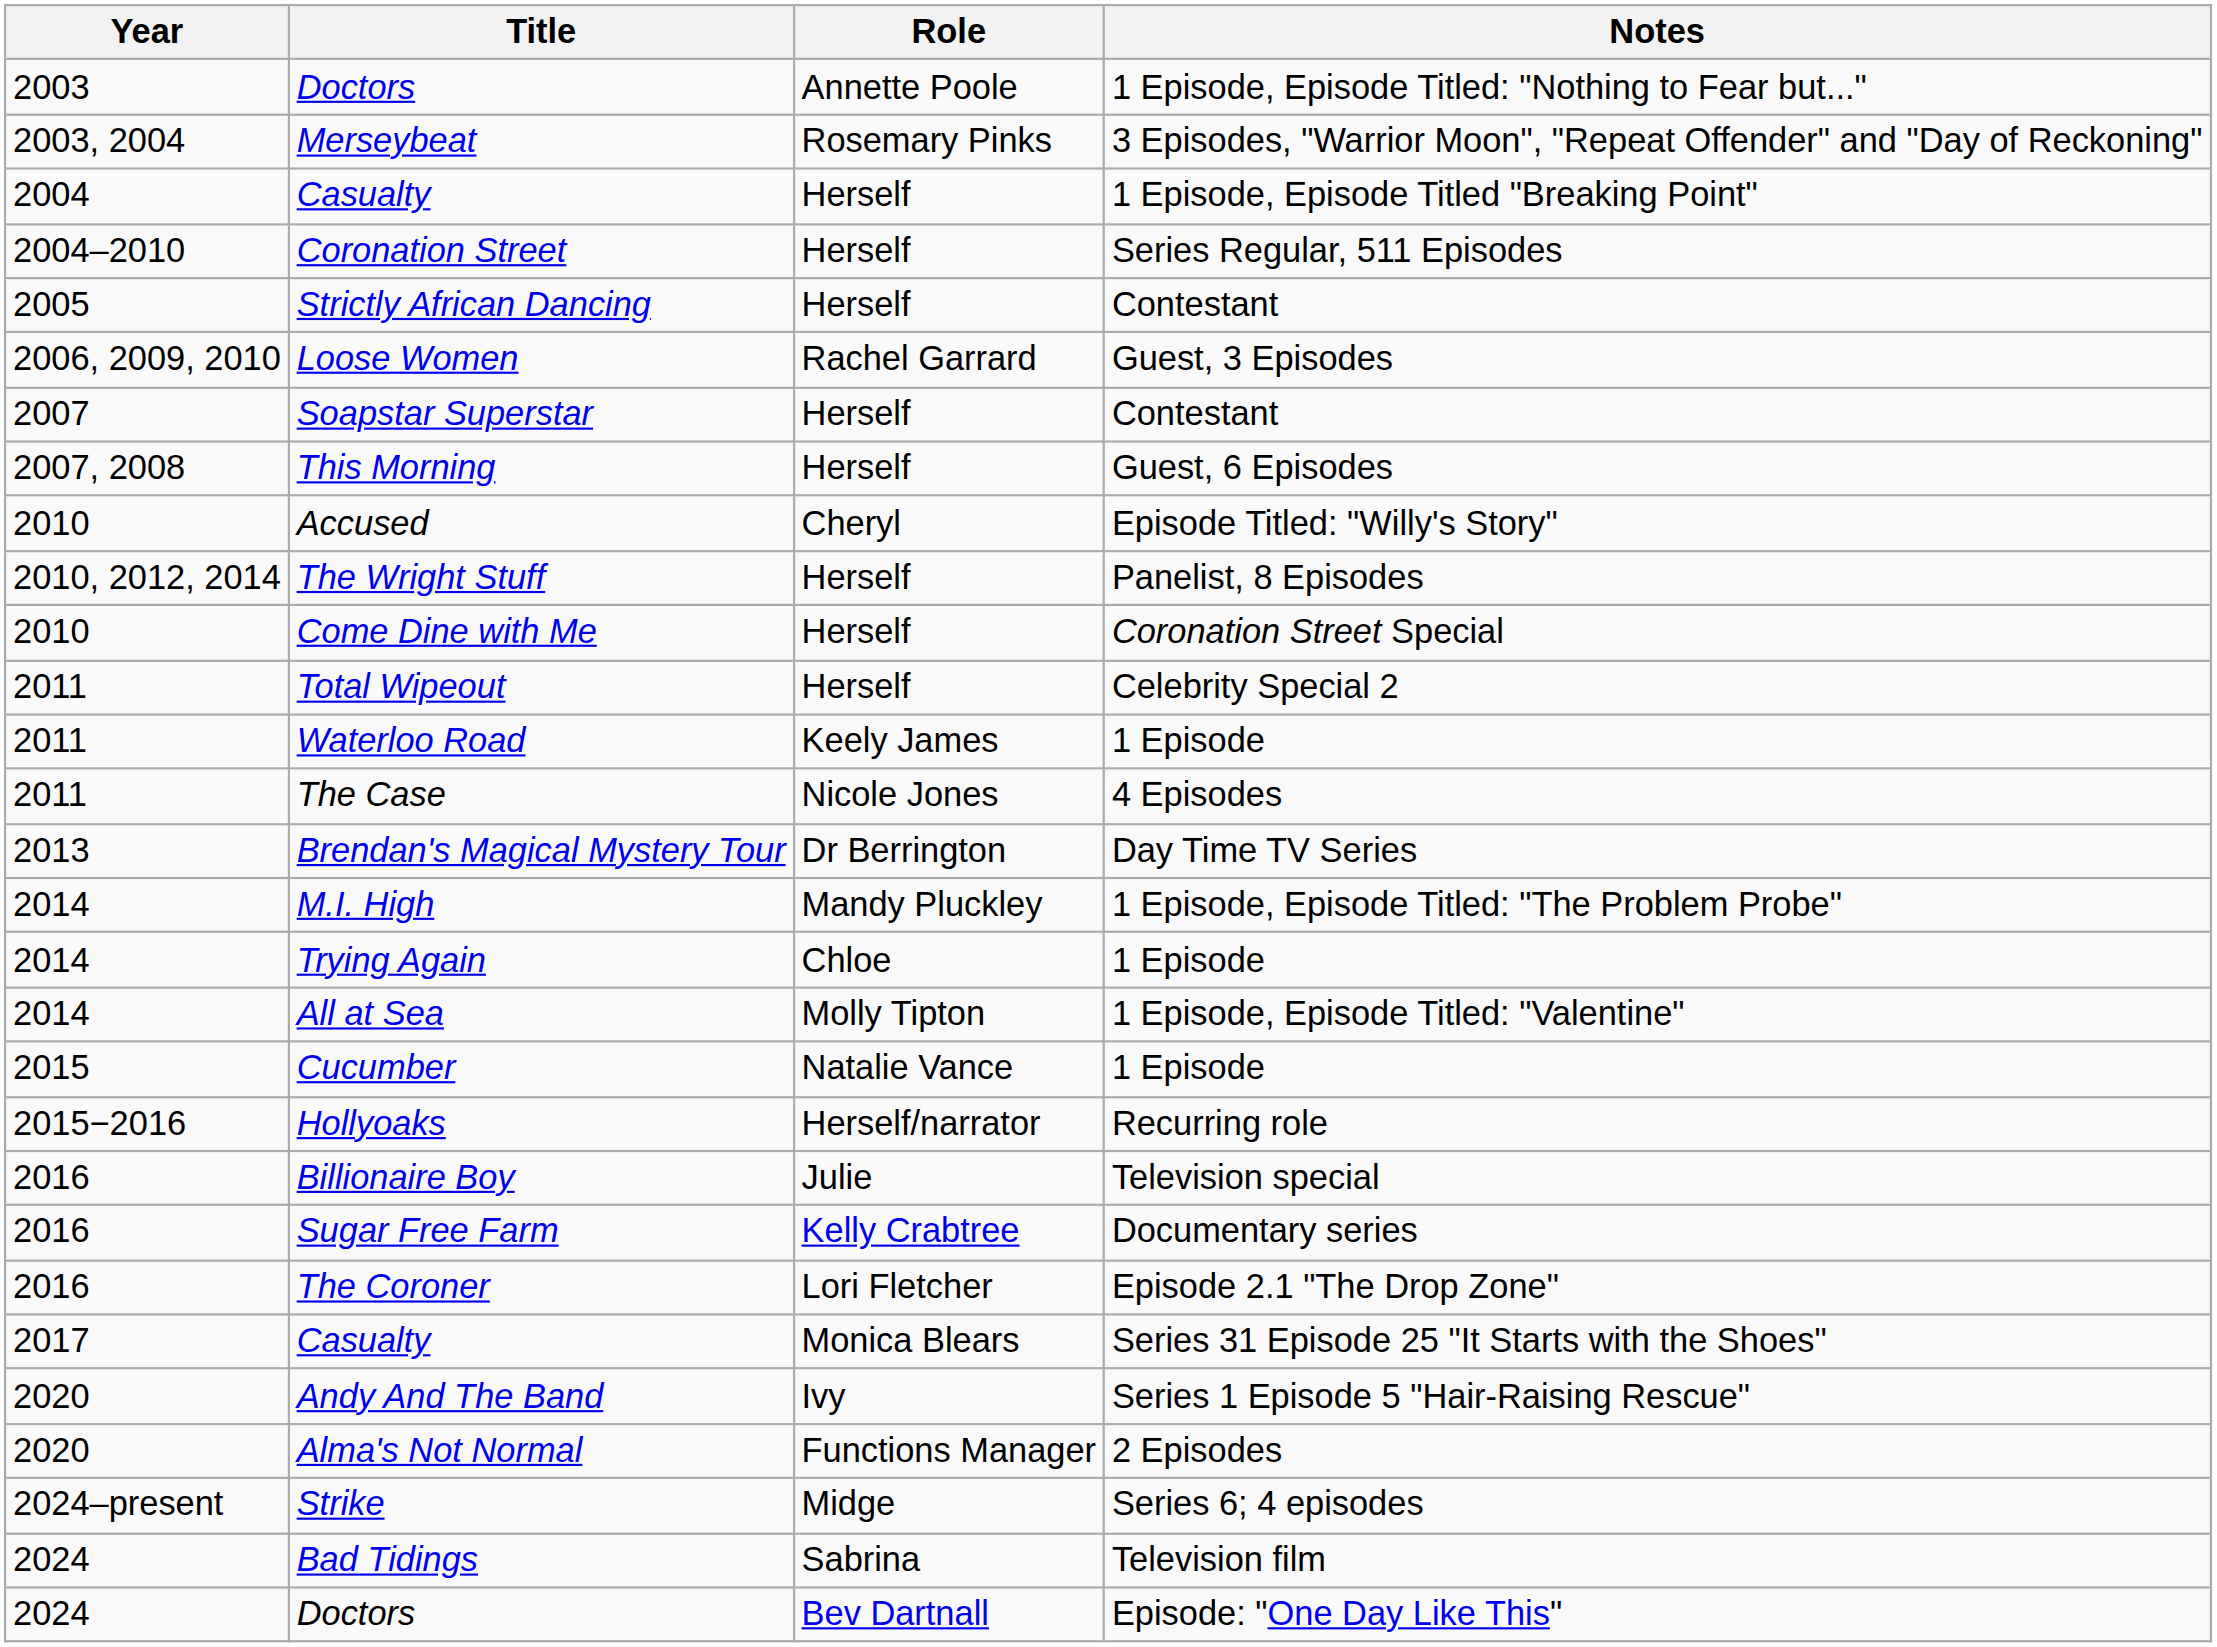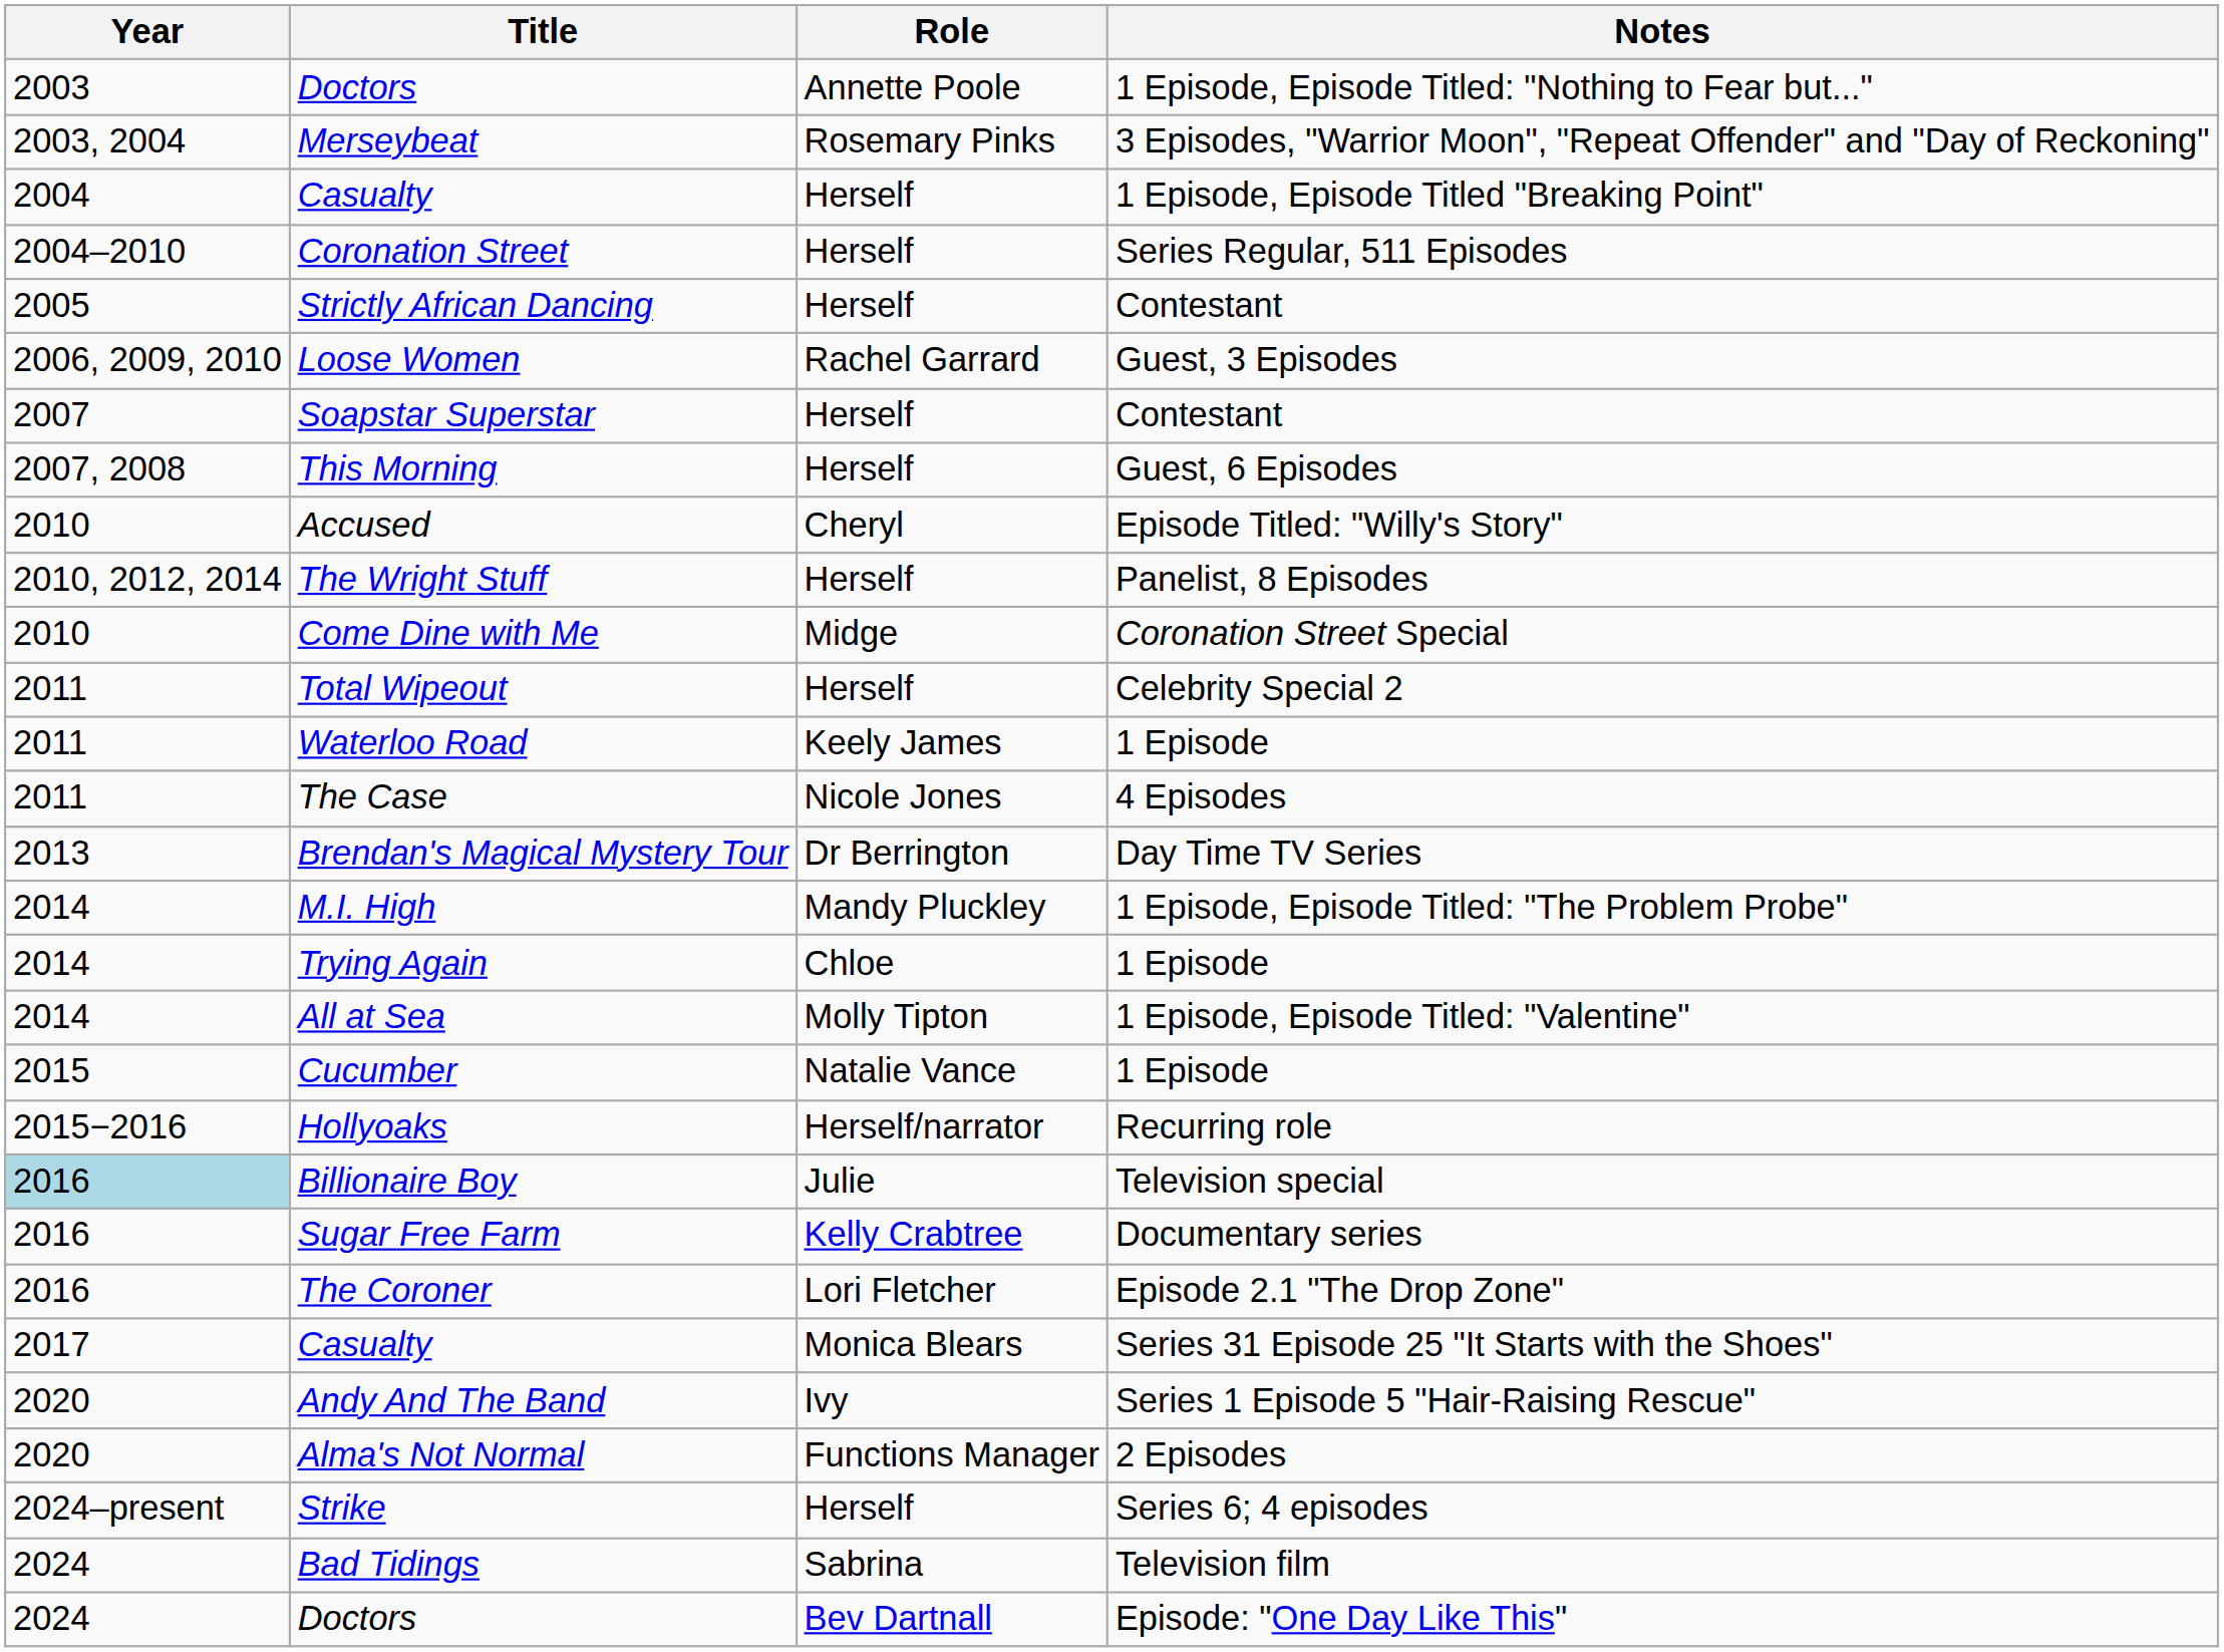Come Dine with Me | Role: Herself -> Midge
Billionaire Boy | Year: no background -> lightblue background
Strike | Role: Midge -> Herself
